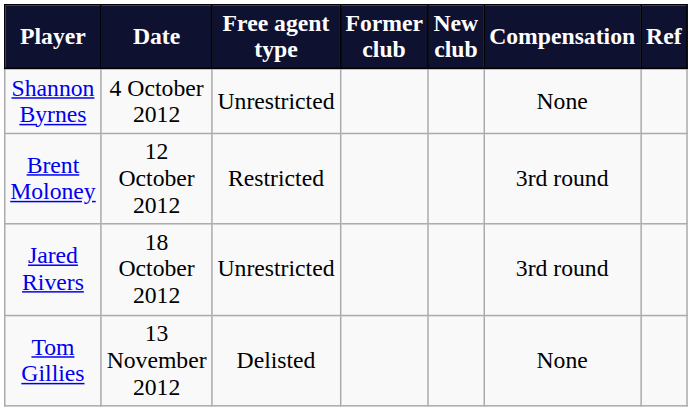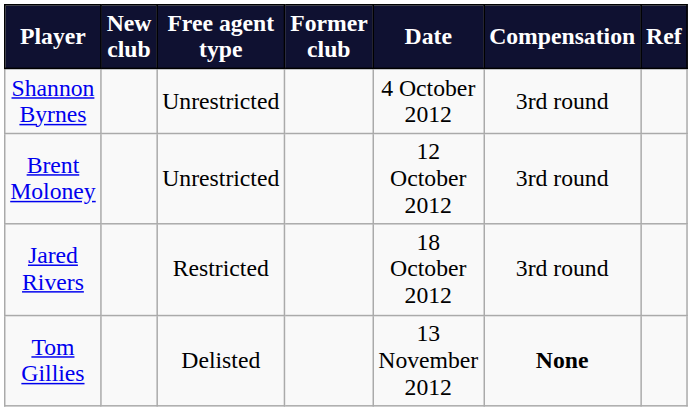columns swapped: Date <-> New club
Shannon Byrnes | Compensation: None -> 3rd round
Brent Moloney | Free agent type: Restricted -> Unrestricted
Jared Rivers | Free agent type: Unrestricted -> Restricted
Tom Gillies | Compensation: normal -> bold
